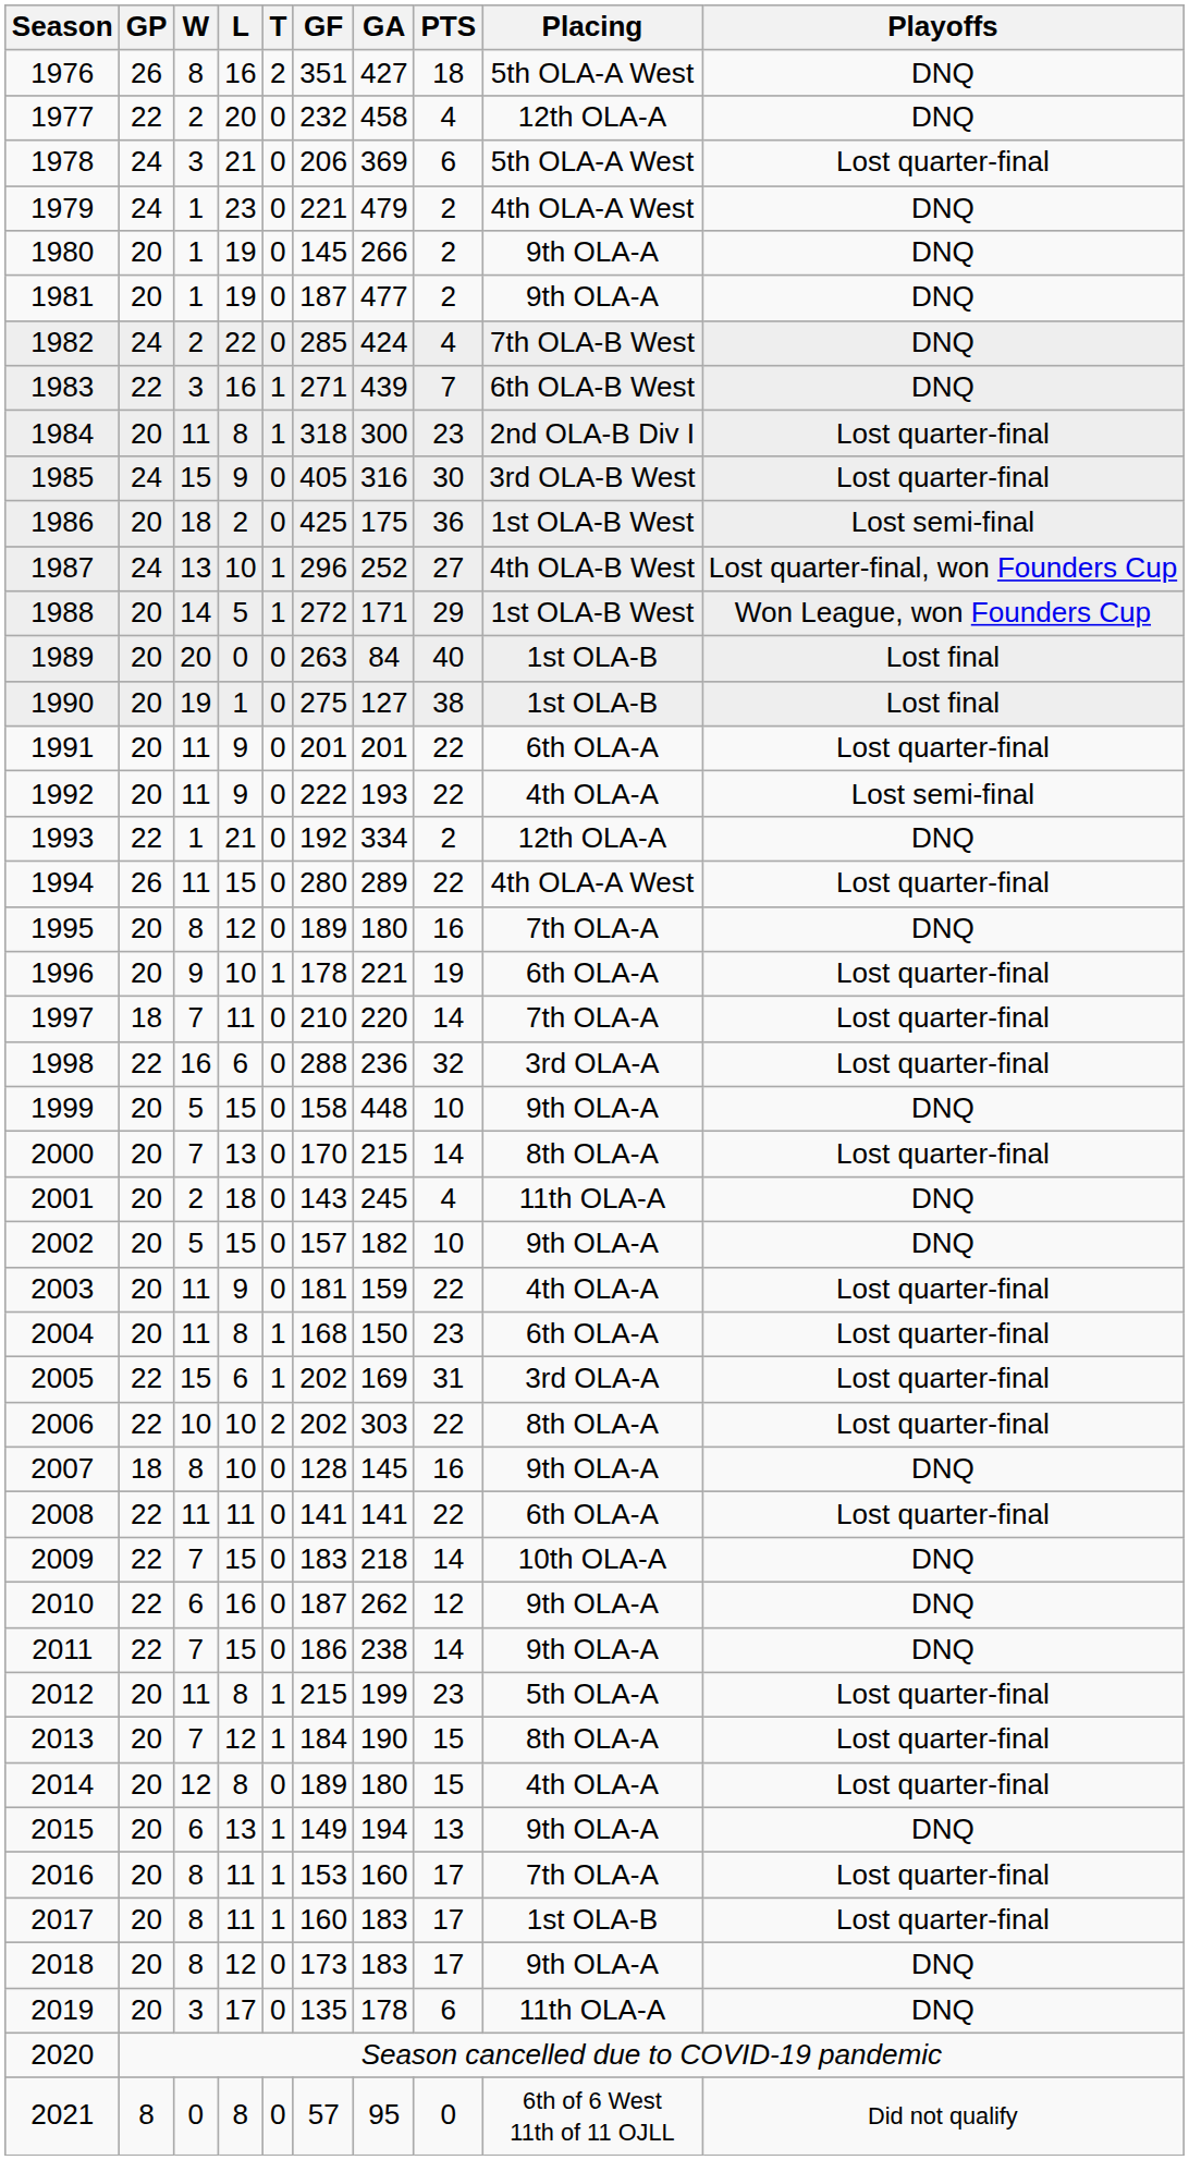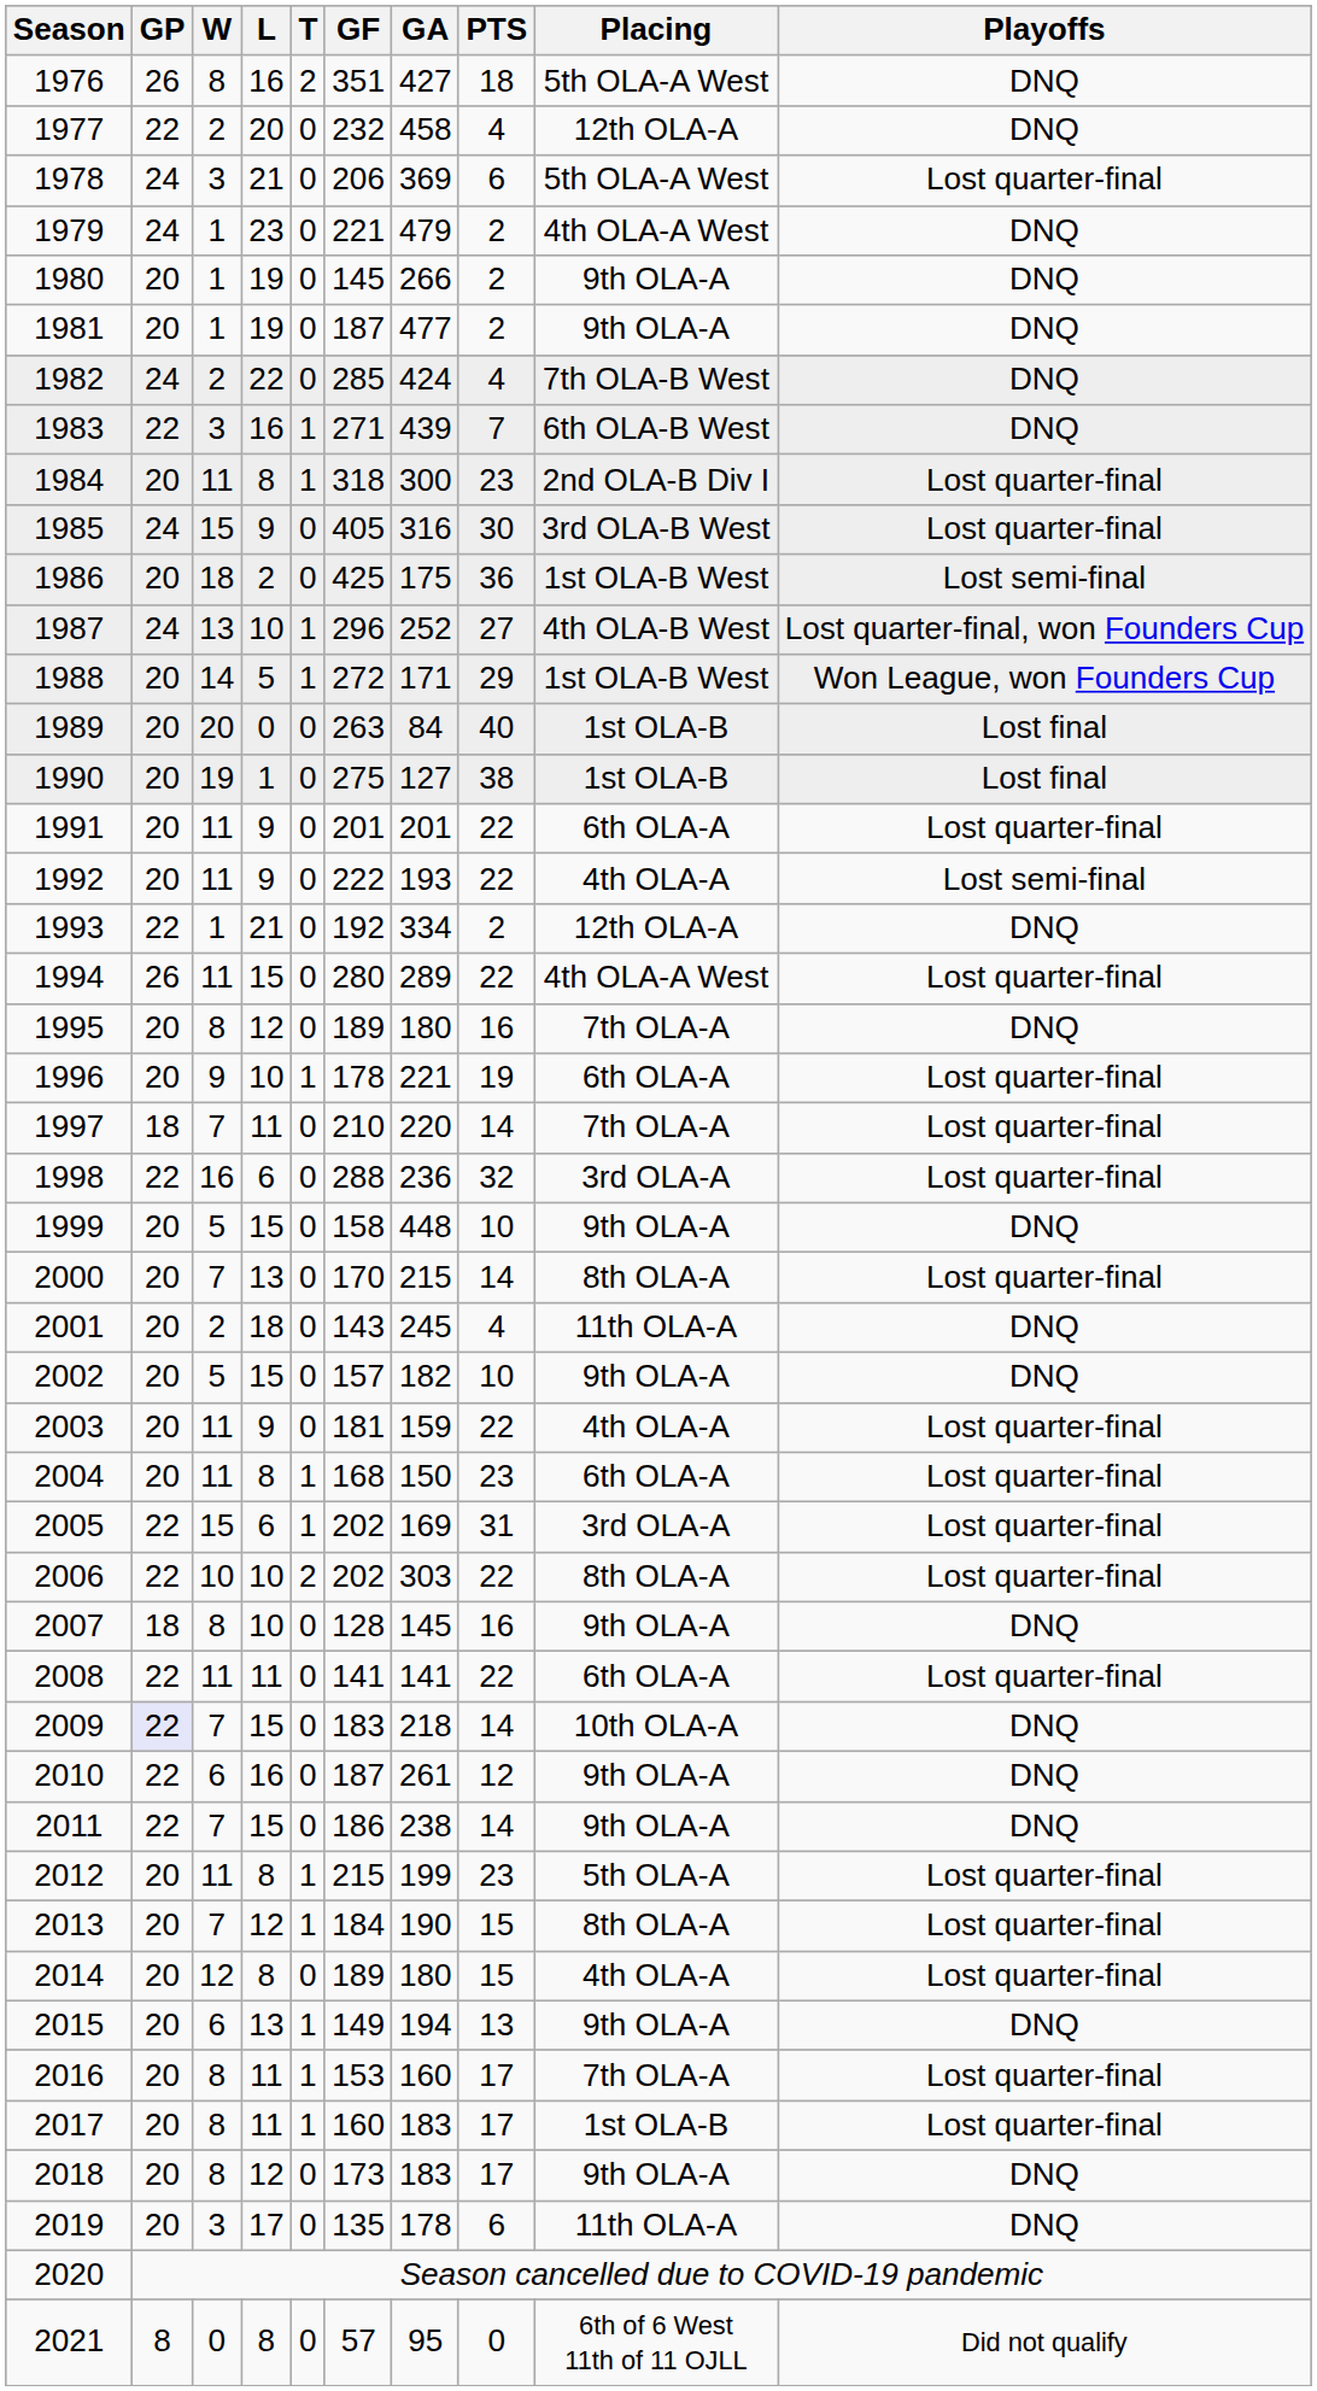2009 | GP: no background -> lavender background
2010 | GA: 262 -> 261
